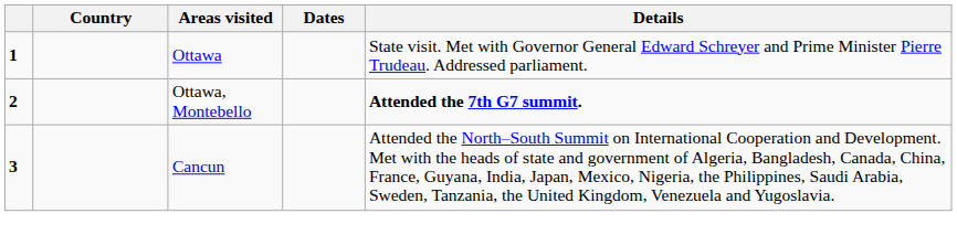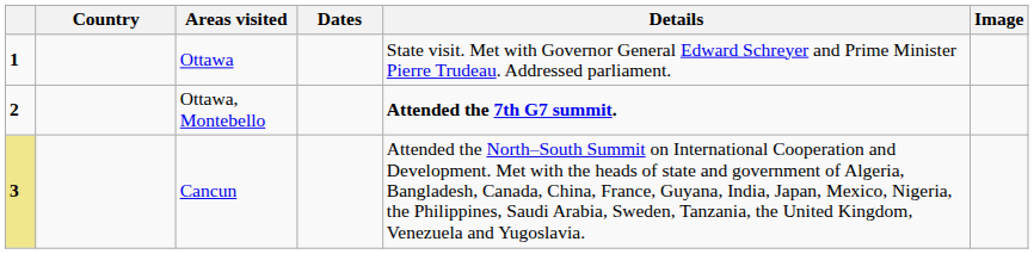+ column: Image
Cancun | column 1: no background -> khaki background
